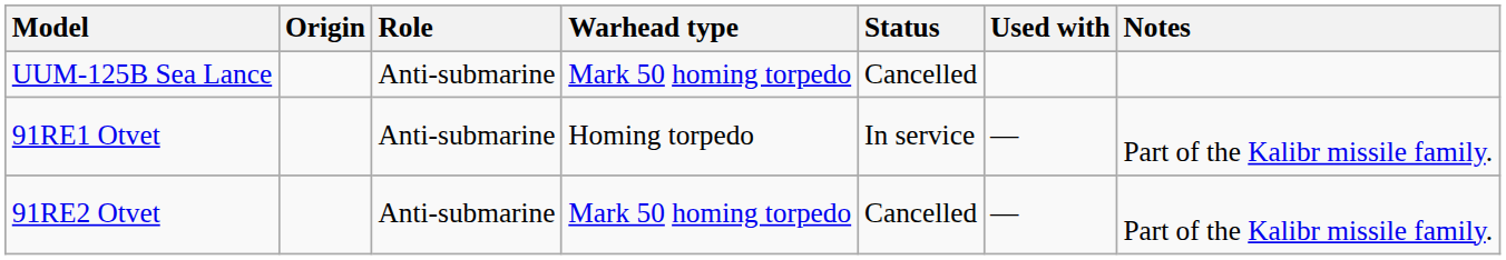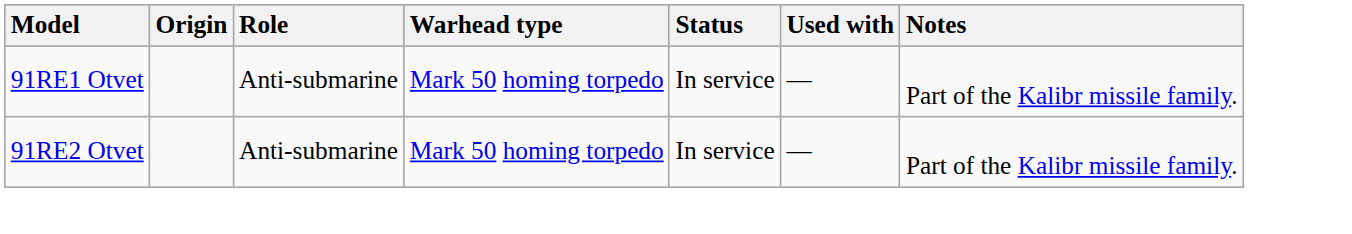- row: UUM-125B Sea Lance | Anti-submarine | Mark 50 homing torpedo | Cancelled
91RE1 Otvet | Warhead type: Homing torpedo -> Mark 50 homing torpedo
91RE2 Otvet | Status: Cancelled -> In service
